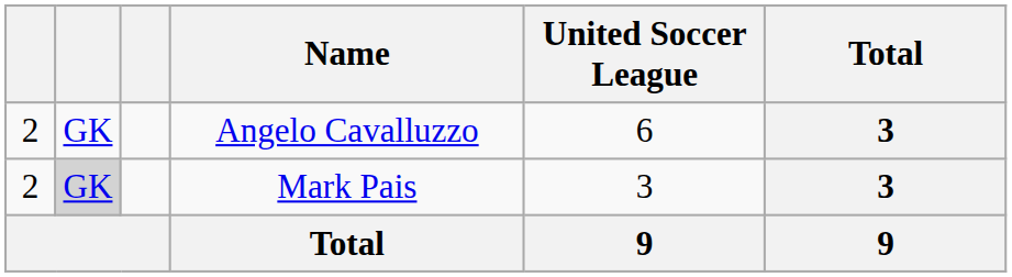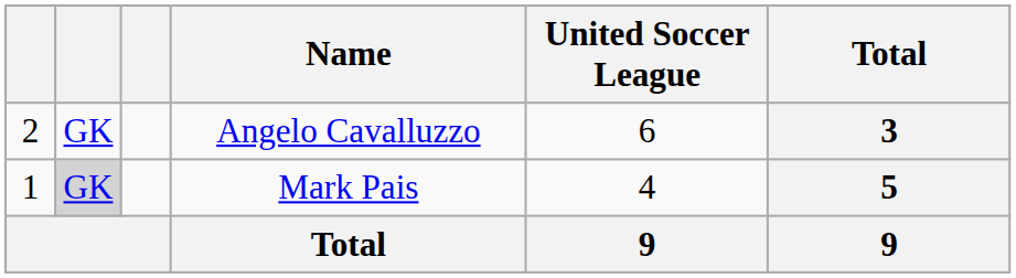Mark Pais | column 1: 2 -> 1
Mark Pais | United Soccer League: 3 -> 4
Mark Pais | Total: 3 -> 5
